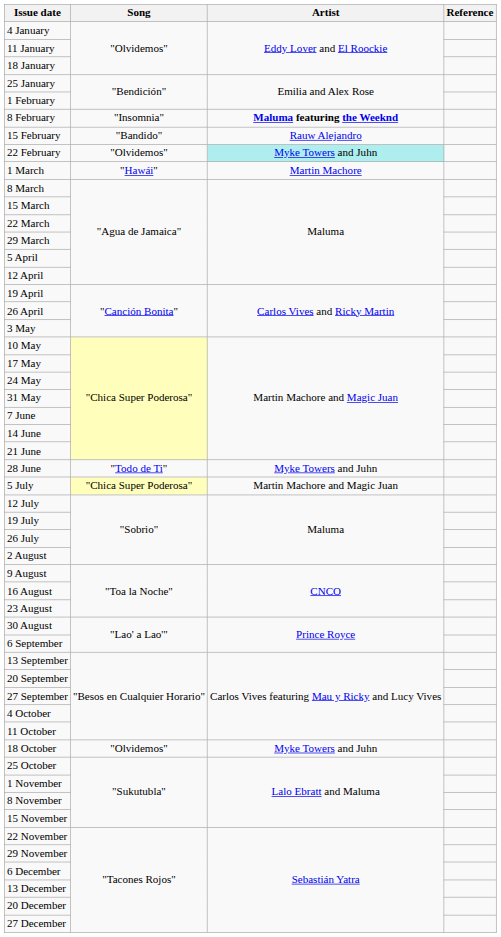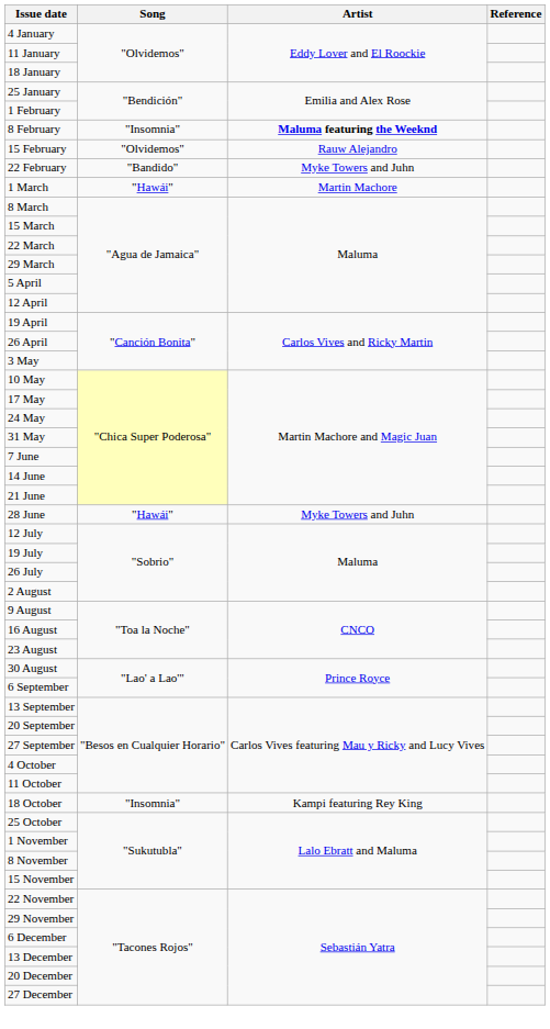15 February | Song: "Bandido" -> "Olvidemos"
22 February | Song: "Olvidemos" -> "Bandido"
22 February | Artist: paleturquoise background -> no background
28 June | Song: "Todo de Ti" -> "Hawái"
- row: 5 July | "Chica Super Poderosa" | Martin Machore and Magic Juan
18 October | Song: "Olvidemos" -> "Insomnia"
18 October | Artist: Myke Towers and Juhn -> Kampi featuring Rey King
